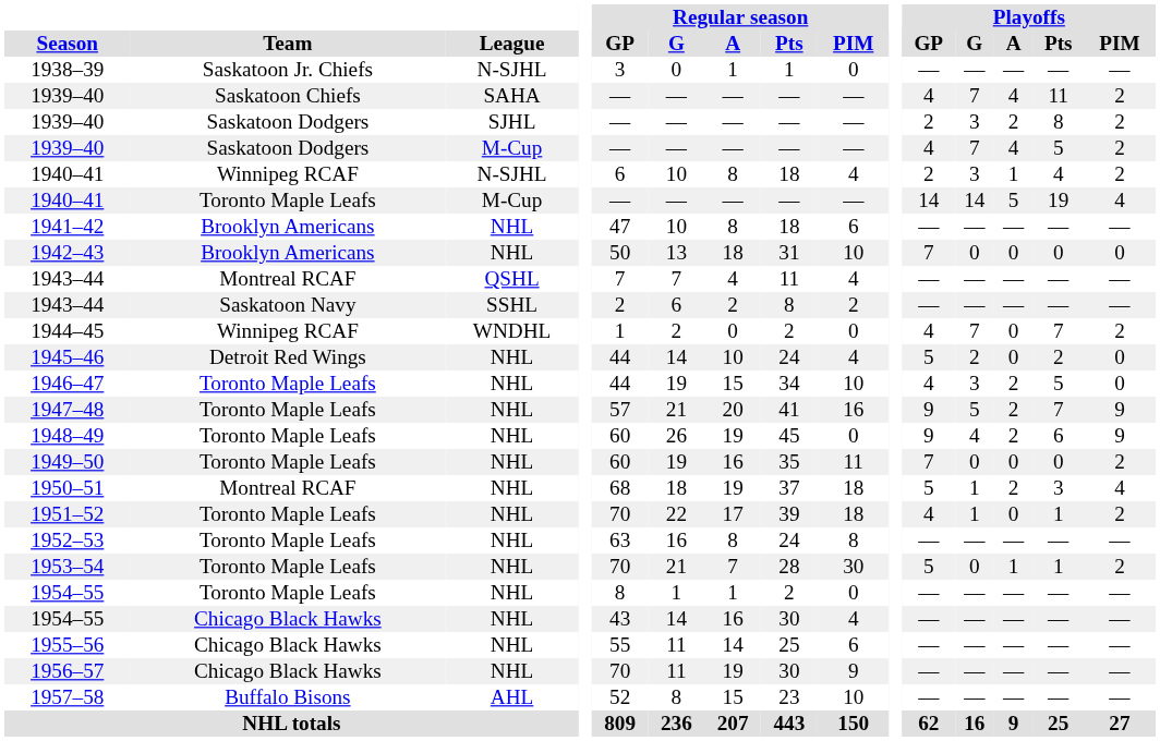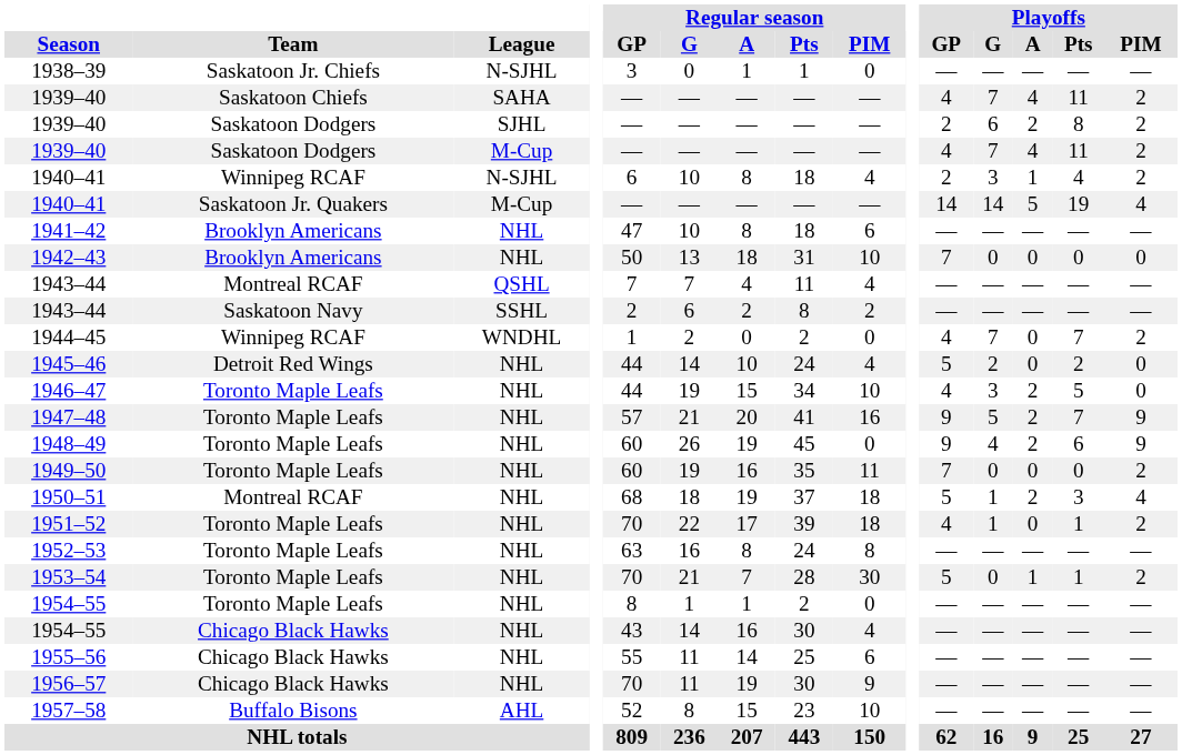1939–40 / SJHL | Playoffs / G: 3 -> 6
1939–40 / M-Cup | Playoffs / Pts: 5 -> 11
1940–41 / M-Cup | Team: Toronto Maple Leafs -> Saskatoon Jr. Quakers
